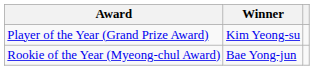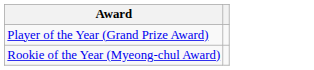- column: Winner | Kim Yeong-su | Bae Yong-jun
